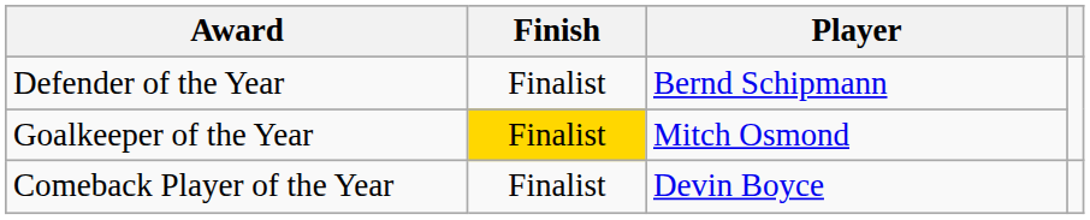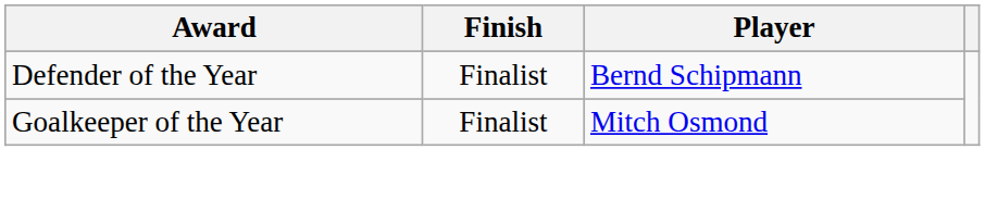Goalkeeper of the Year | Finish: gold background -> no background
- row: Comeback Player of the Year | Finalist | Devin Boyce
